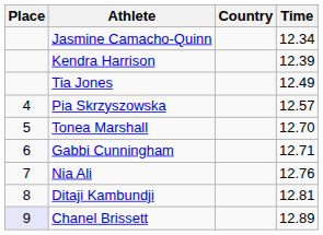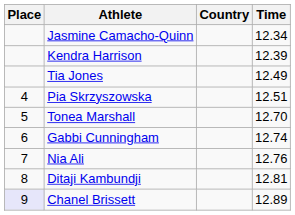Pia Skrzyszowska | Time: 12.57 -> 12.51
Gabbi Cunningham | Time: 12.71 -> 12.74
